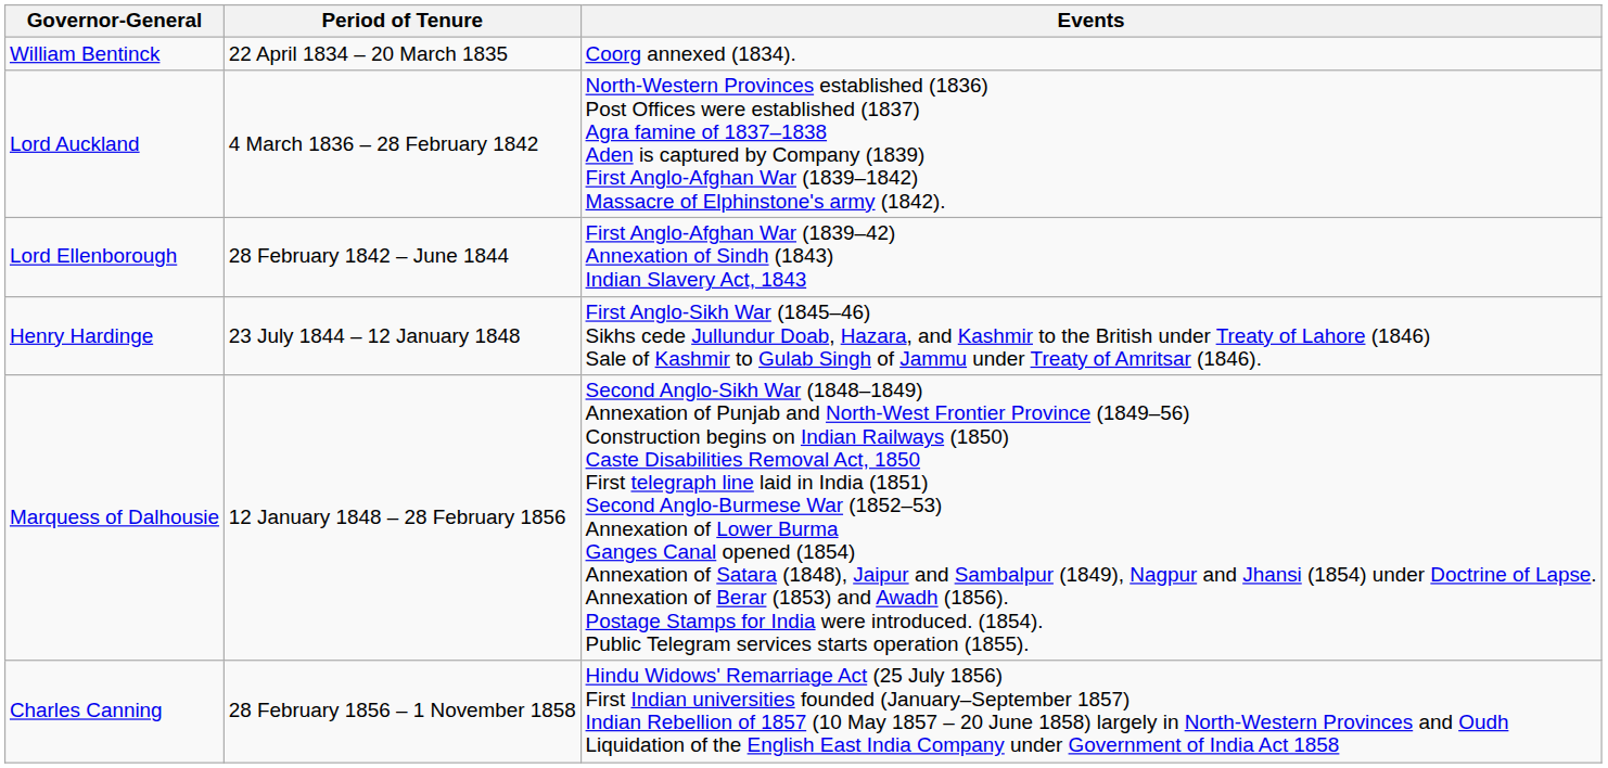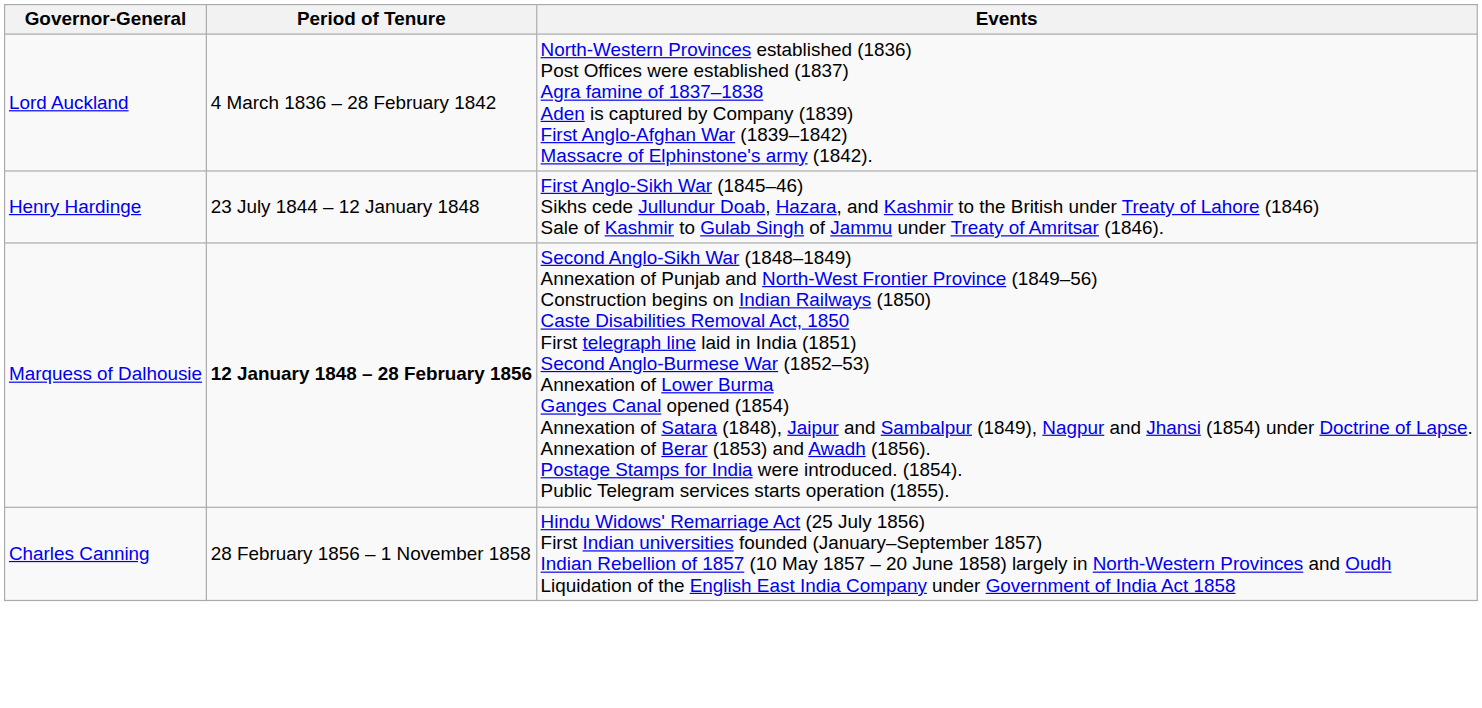- row: William Bentinck | 22 April 1834 – 20 March 1835 | Coorg annexed (1834).
- row: Lord Ellenborough | 28 February 1842 – June 1844 | First Anglo-Afghan War (1839–42) Annexation of Sindh (1843) Indian Slavery Act, 1843
Marquess of Dalhousie | Period of Tenure: normal -> bold
